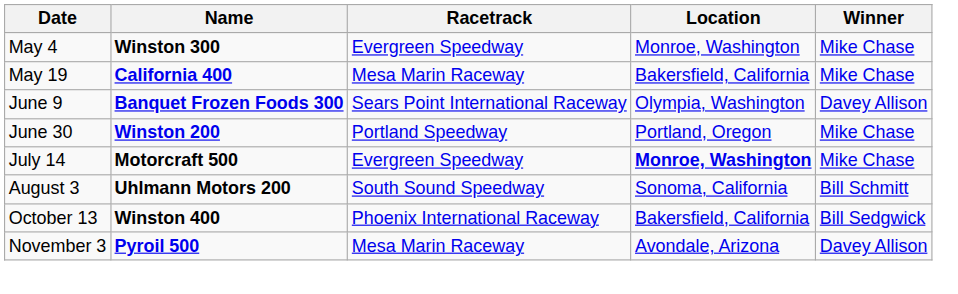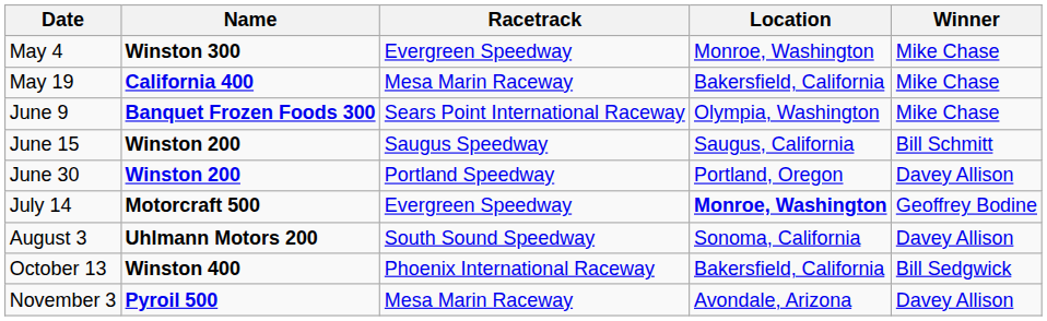June 9 | Winner: Davey Allison -> Mike Chase
+ row: June 15 | Winston 200 | Saugus Speedway | Saugus, California | Bill Schmitt
June 30 | Winner: Mike Chase -> Davey Allison
July 14 | Winner: Mike Chase -> Geoffrey Bodine
August 3 | Winner: Bill Schmitt -> Davey Allison
